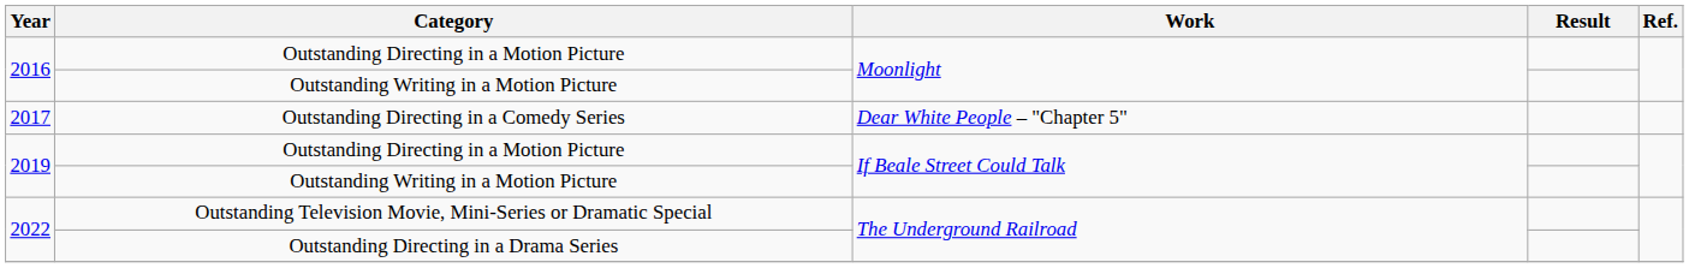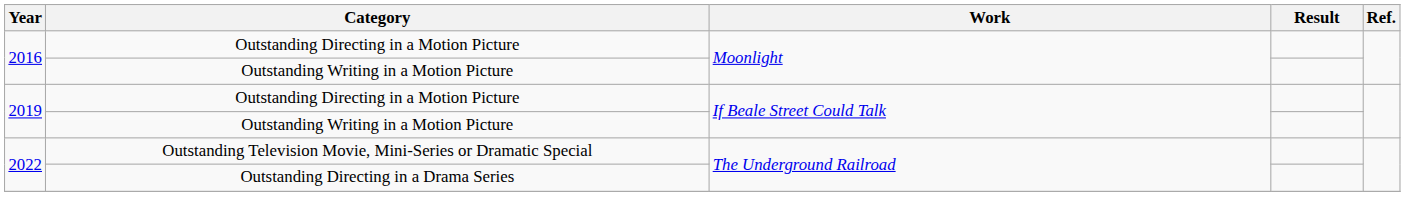- row: 2017 | Outstanding Directing in a Comedy Series | Dear White People – "Chapter 5"
